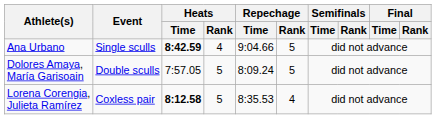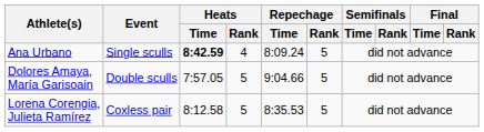Ana Urbano | Repechage / Time: 9:04.66 -> 8:09.24
Dolores Amaya, María Garisoain | Repechage / Time: 8:09.24 -> 9:04.66
Lorena Corengia, Julieta Ramírez | Heats / Time: bold -> normal
Lorena Corengia, Julieta Ramírez | Repechage / Rank: 4 -> 5
